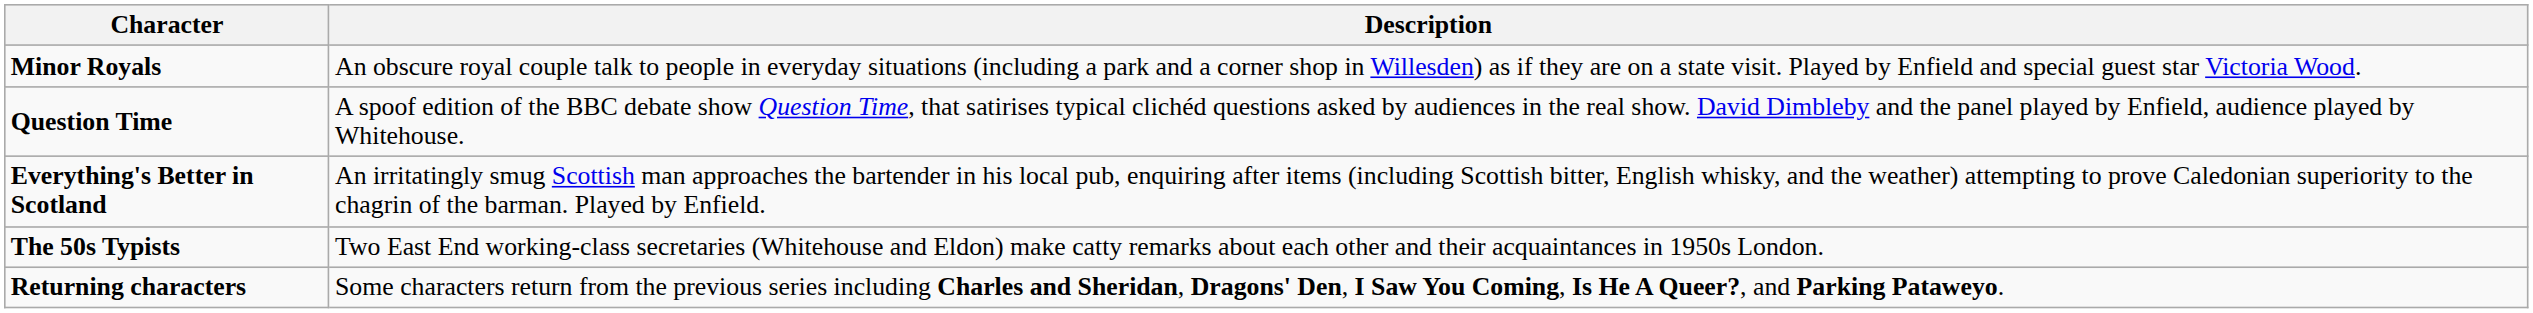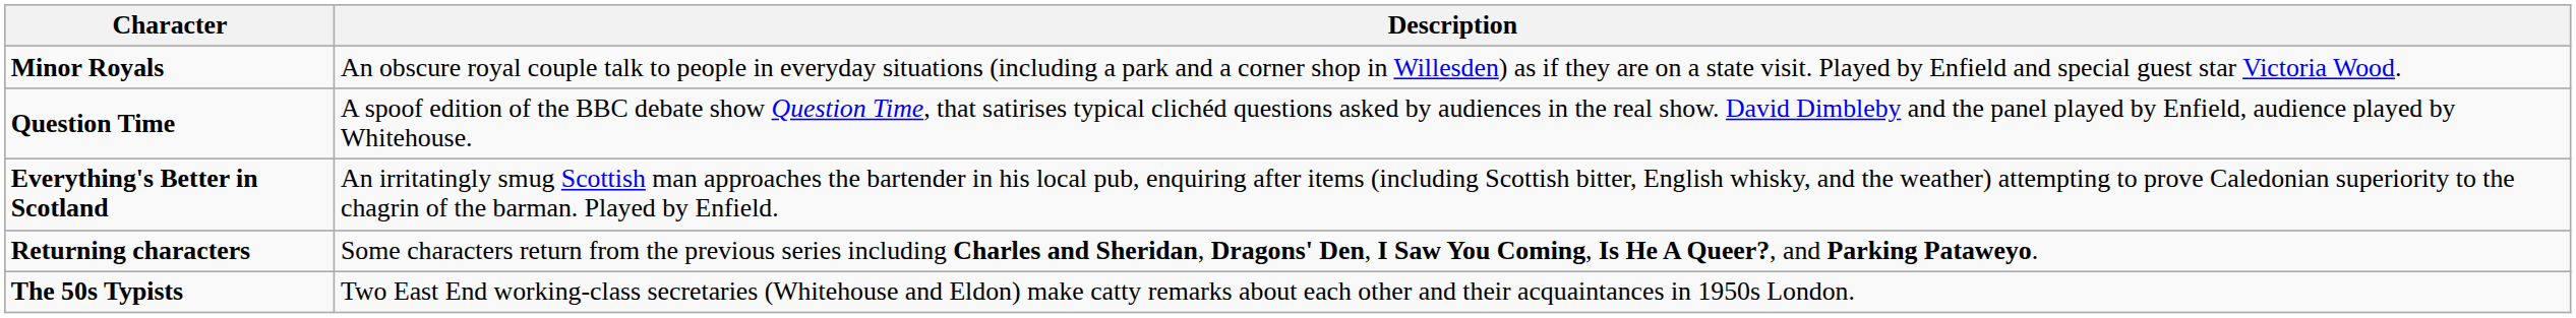rows swapped: The 50s Typists <-> Returning characters
